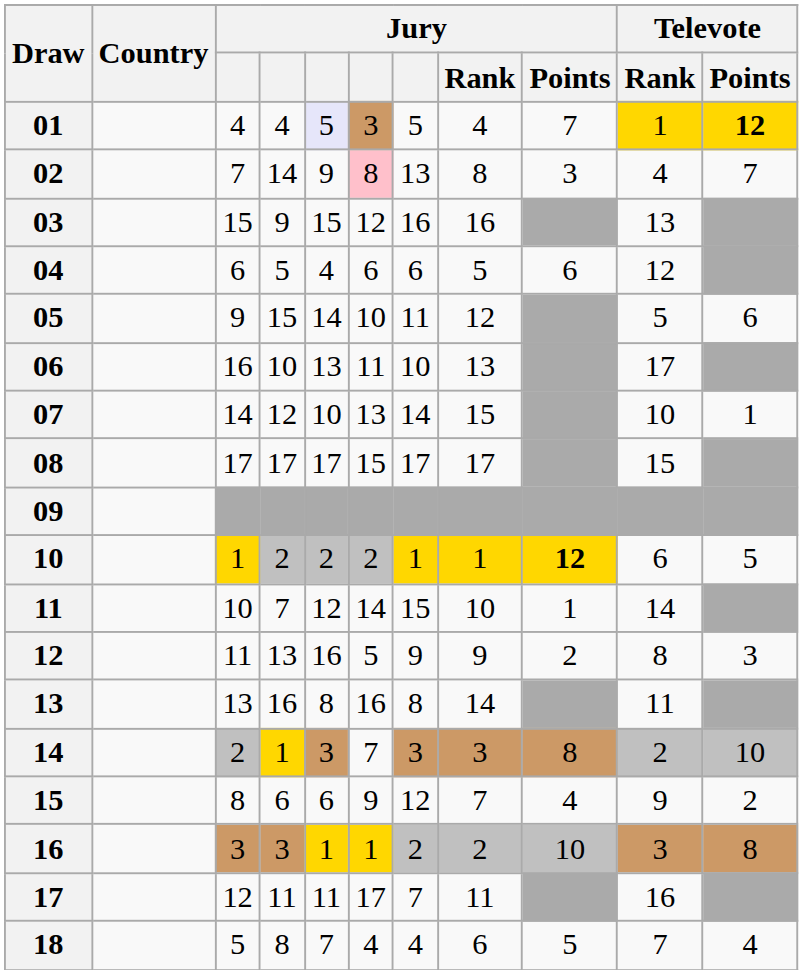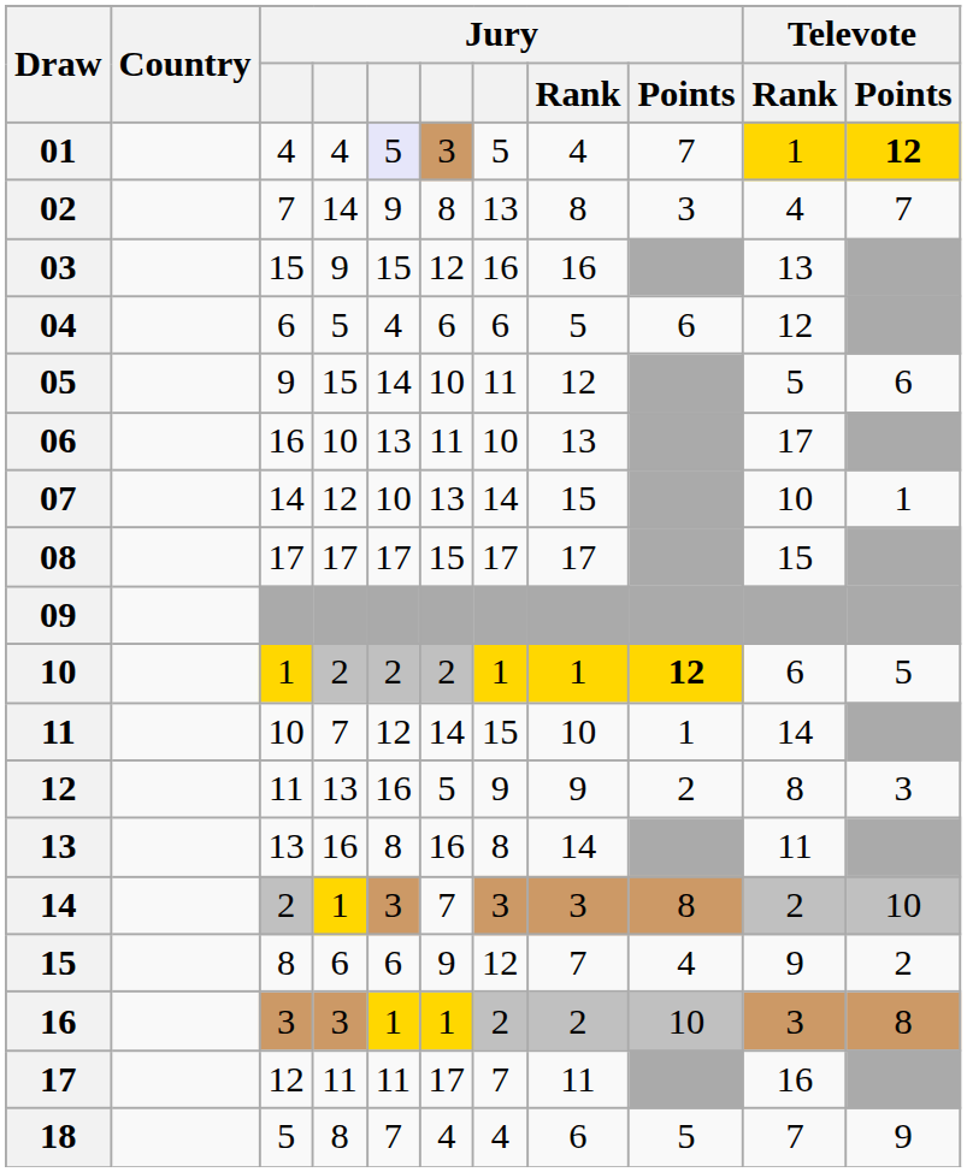02 | column 6: pink background -> no background
18 | Televote / Points: 4 -> 9
